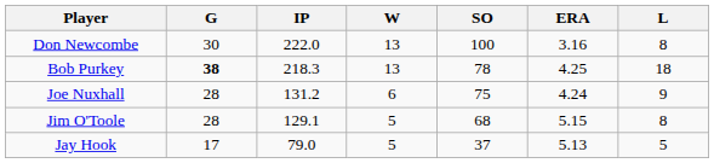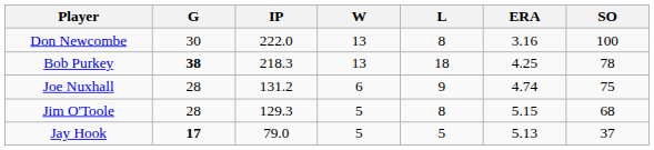columns swapped: L <-> SO
Joe Nuxhall | ERA: 4.24 -> 4.74
Jim O'Toole | IP: 129.1 -> 129.3
Jay Hook | G: normal -> bold
